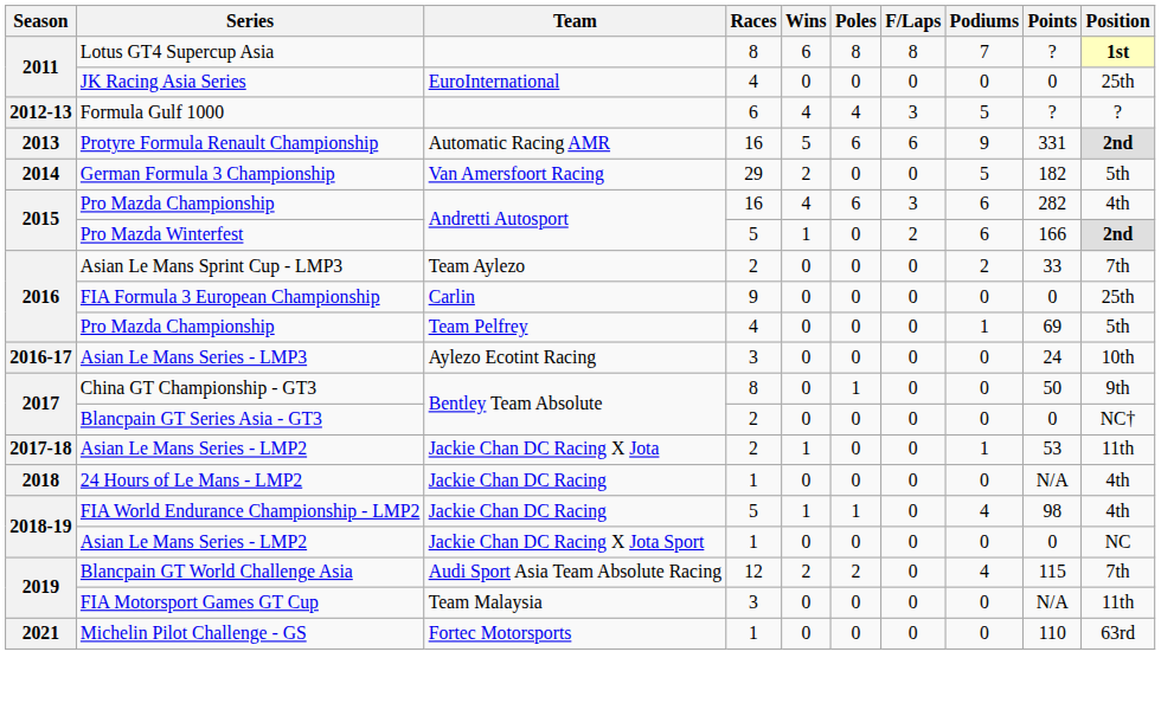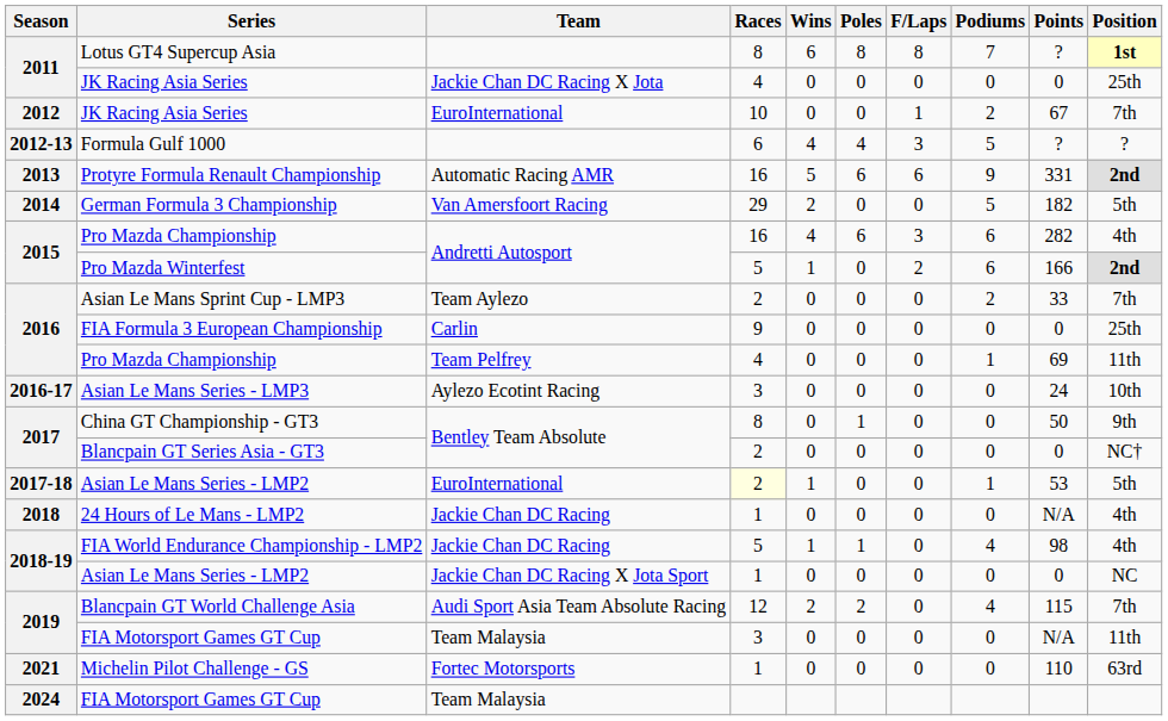2011 / JK Racing Asia Series | Team: EuroInternational -> Jackie Chan DC Racing X Jota
+ row: 2012 | JK Racing Asia Series | EuroInternational | 10 | 0 | 0 | 1 | 2 | 67 | 7th
2016 / Pro Mazda Championship | Position: 5th -> 11th
2017-18 / Asian Le Mans Series - LMP2 | Team: Jackie Chan DC Racing X Jota -> EuroInternational
2017-18 / Asian Le Mans Series - LMP2 | Races: no background -> lightyellow background
2017-18 / Asian Le Mans Series - LMP2 | Position: 11th -> 5th
+ row: 2024 | FIA Motorsport Games GT Cup | Team Malaysia
